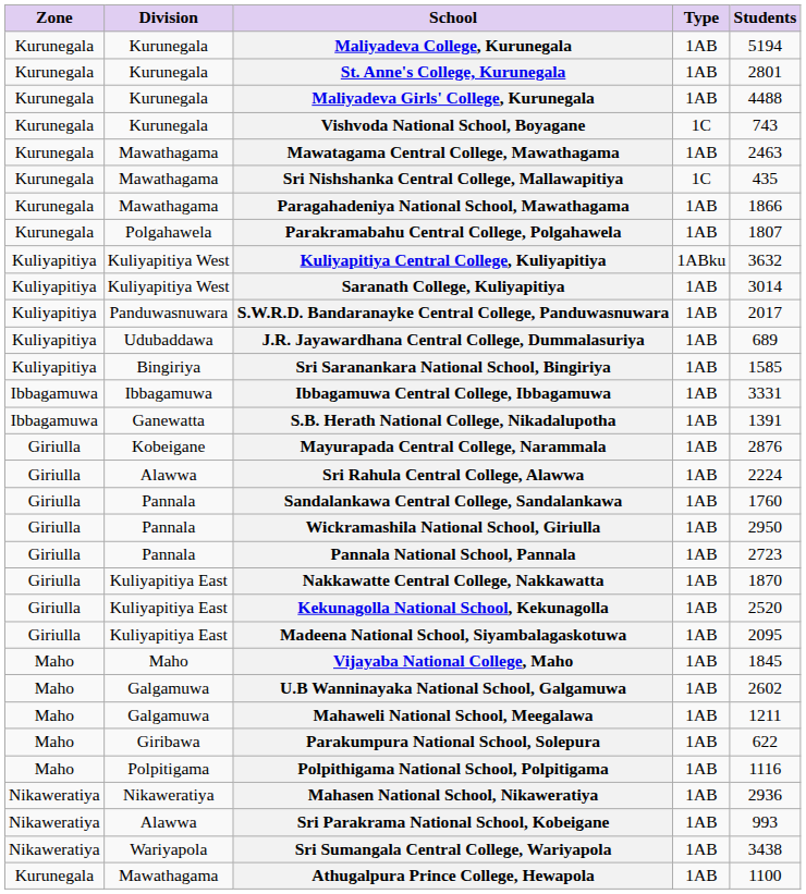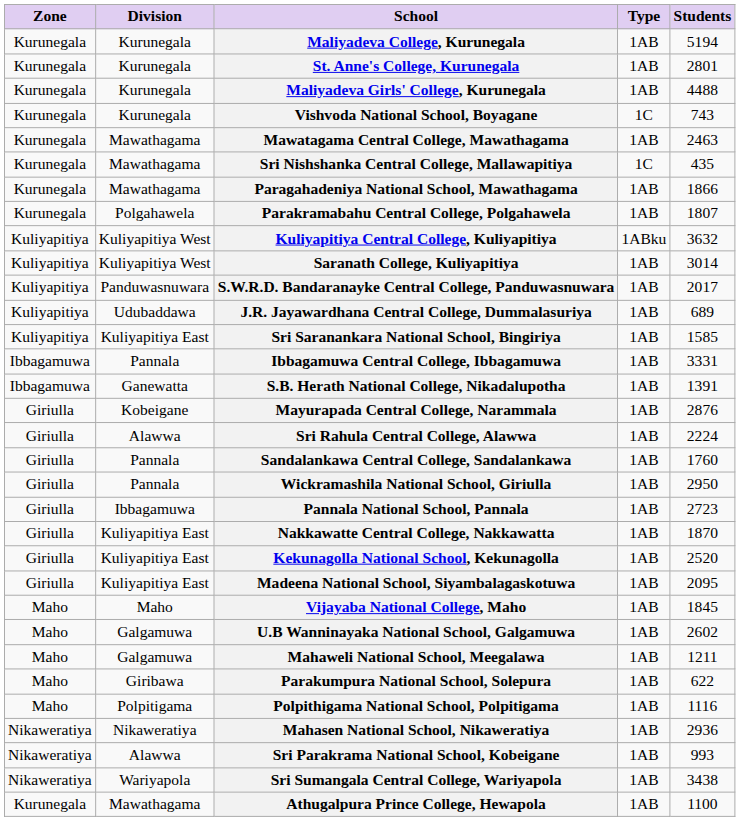Sri Saranankara National School, Bingiriya | Division: Bingiriya -> Kuliyapitiya East
Ibbagamuwa Central College, Ibbagamuwa | Division: Ibbagamuwa -> Pannala
Pannala National School, Pannala | Division: Pannala -> Ibbagamuwa
